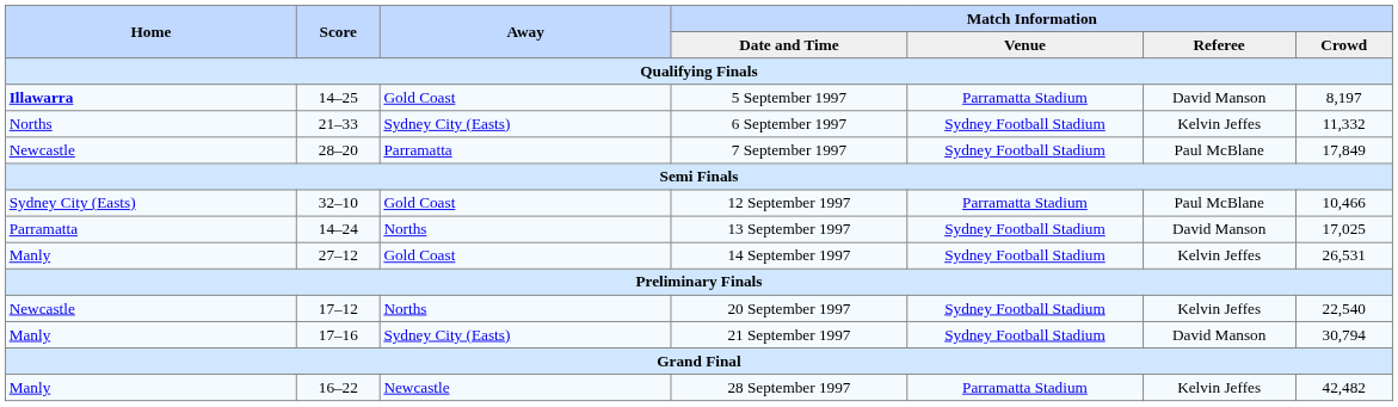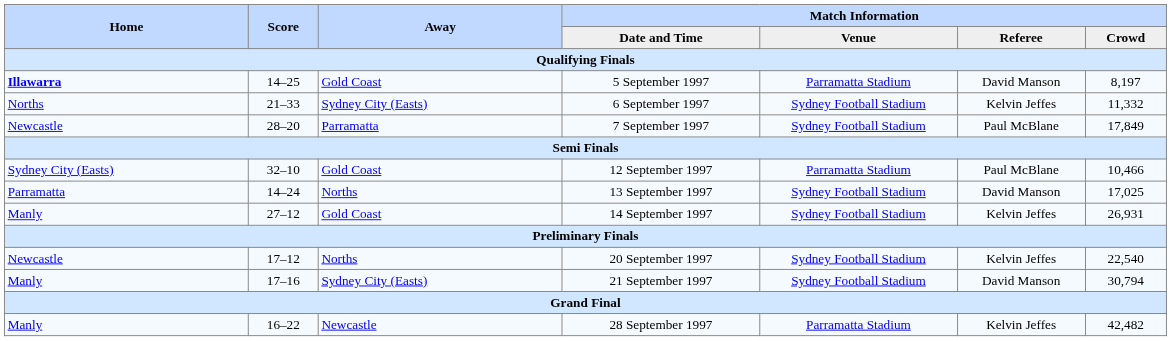14 September 1997 | Match Information / Crowd: 26,531 -> 26,931
